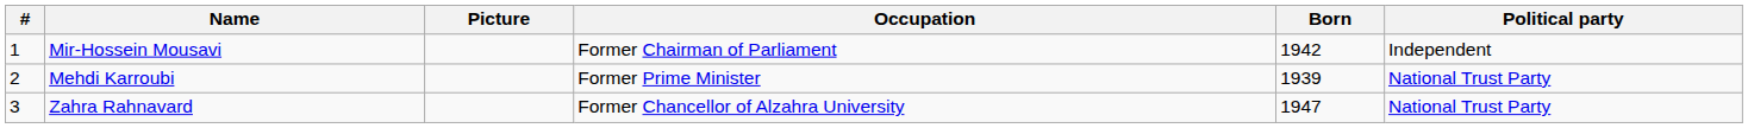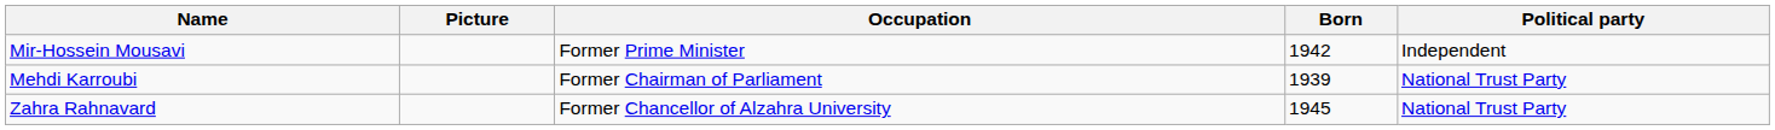- column: # | 1 | 2 | 3
Mir-Hossein Mousavi | Occupation: Former Chairman of Parliament -> Former Prime Minister
Mehdi Karroubi | Occupation: Former Prime Minister -> Former Chairman of Parliament
Zahra Rahnavard | Born: 1947 -> 1945
